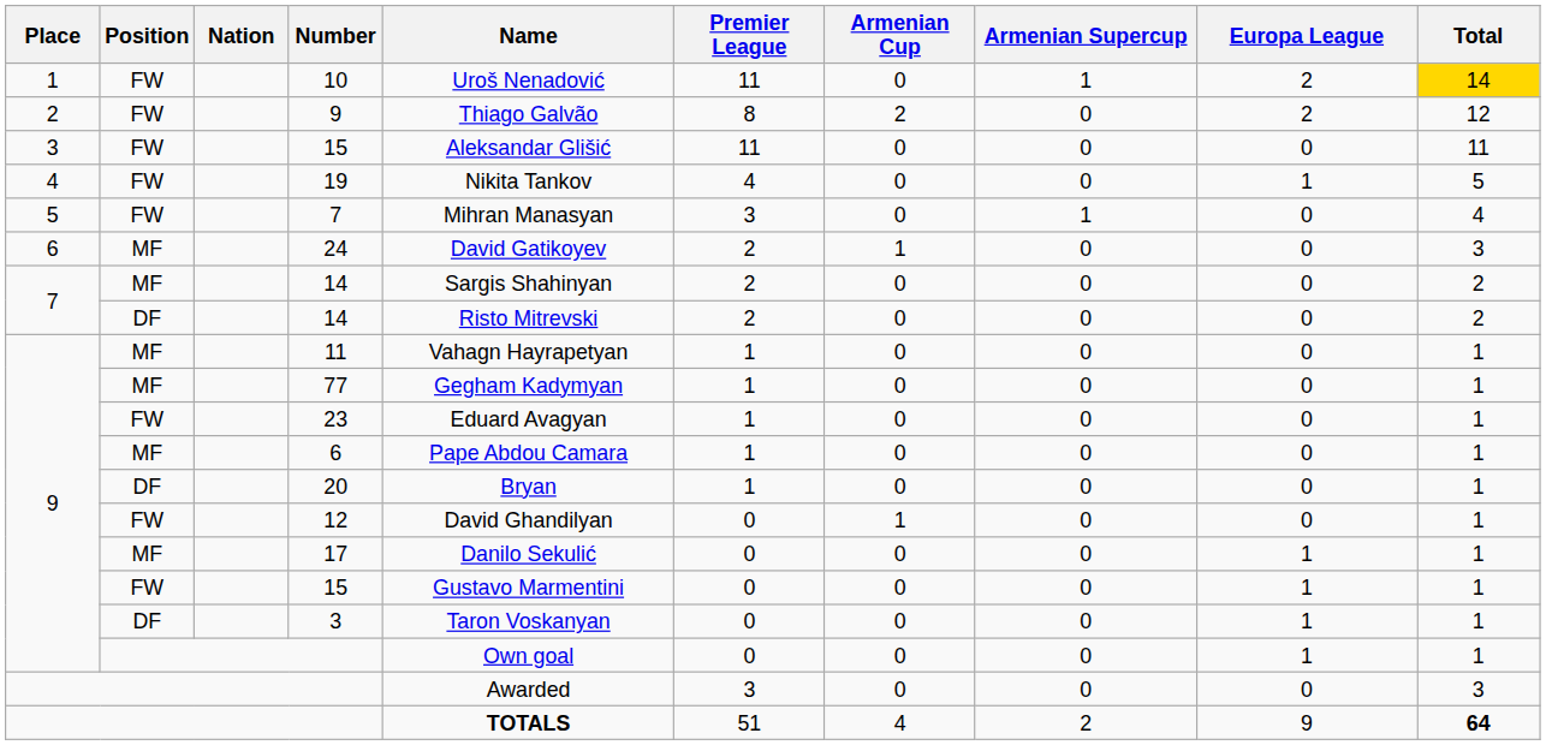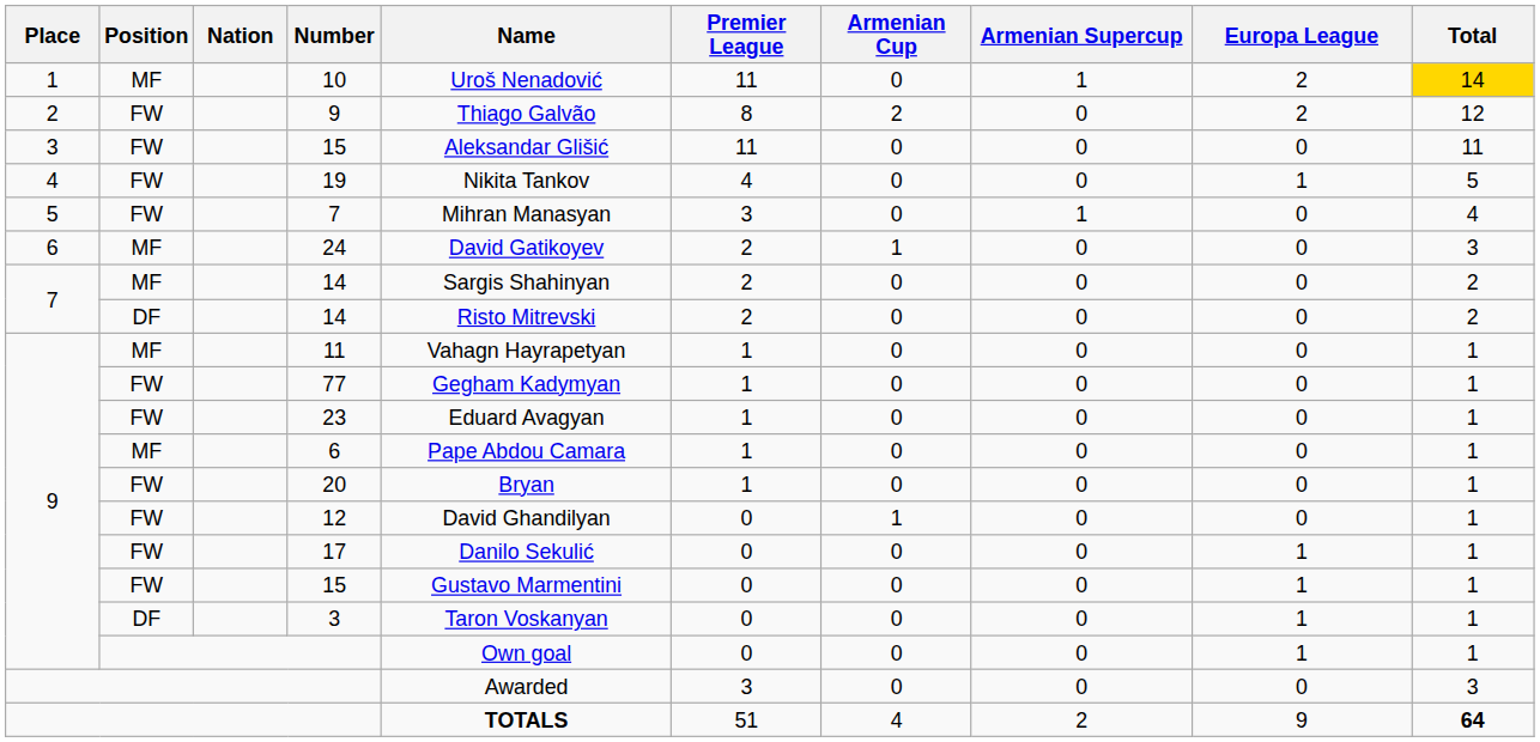10 | Position: FW -> MF
77 | Position: MF -> FW
20 | Position: DF -> FW
17 | Position: MF -> FW
